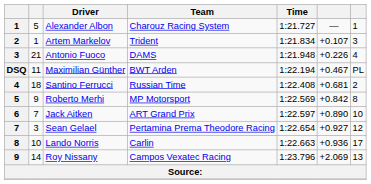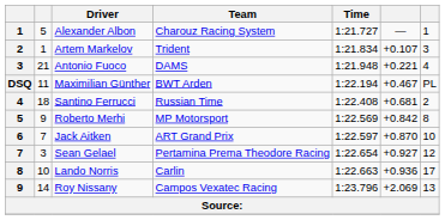Antonio Fuoco | column 6: +0.226 -> +0.221
Jack Aitken | column 6: +0.890 -> +0.870
